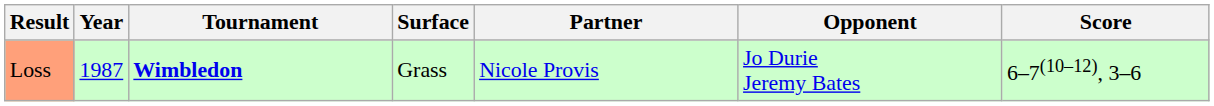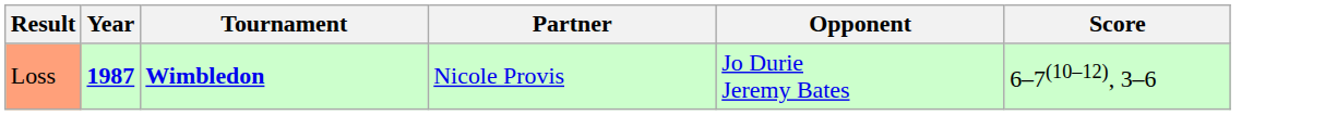- column: Surface | Grass
Loss | Year: normal -> bold
